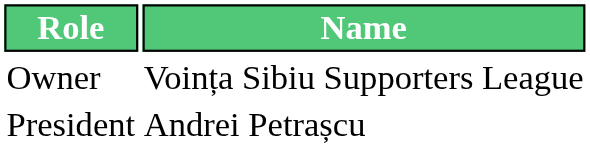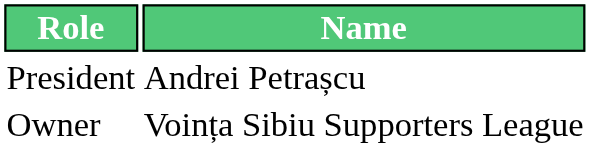rows swapped: Owner <-> President
